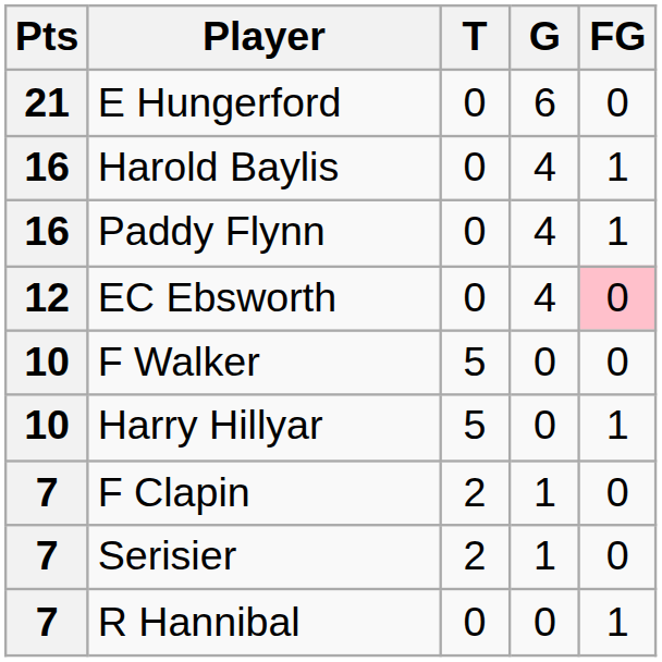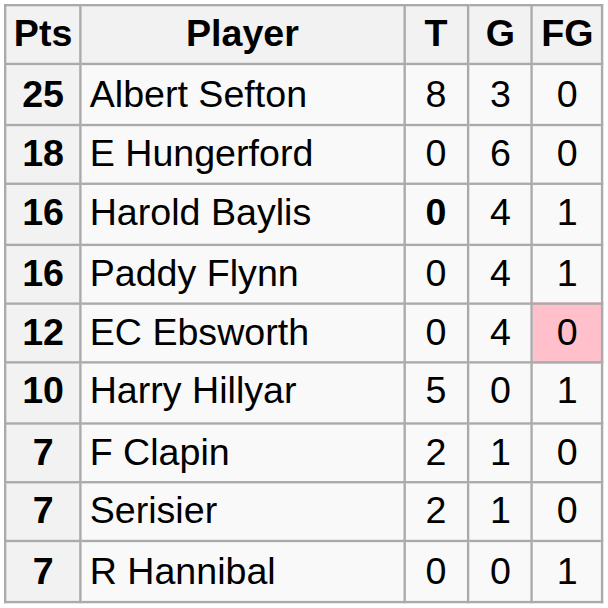+ row: 25 | Albert Sefton | 8 | 3 | 0
E Hungerford | Pts: 21 -> 18
Harold Baylis | T: normal -> bold
- row: 10 | F Walker | 5 | 0 | 0
